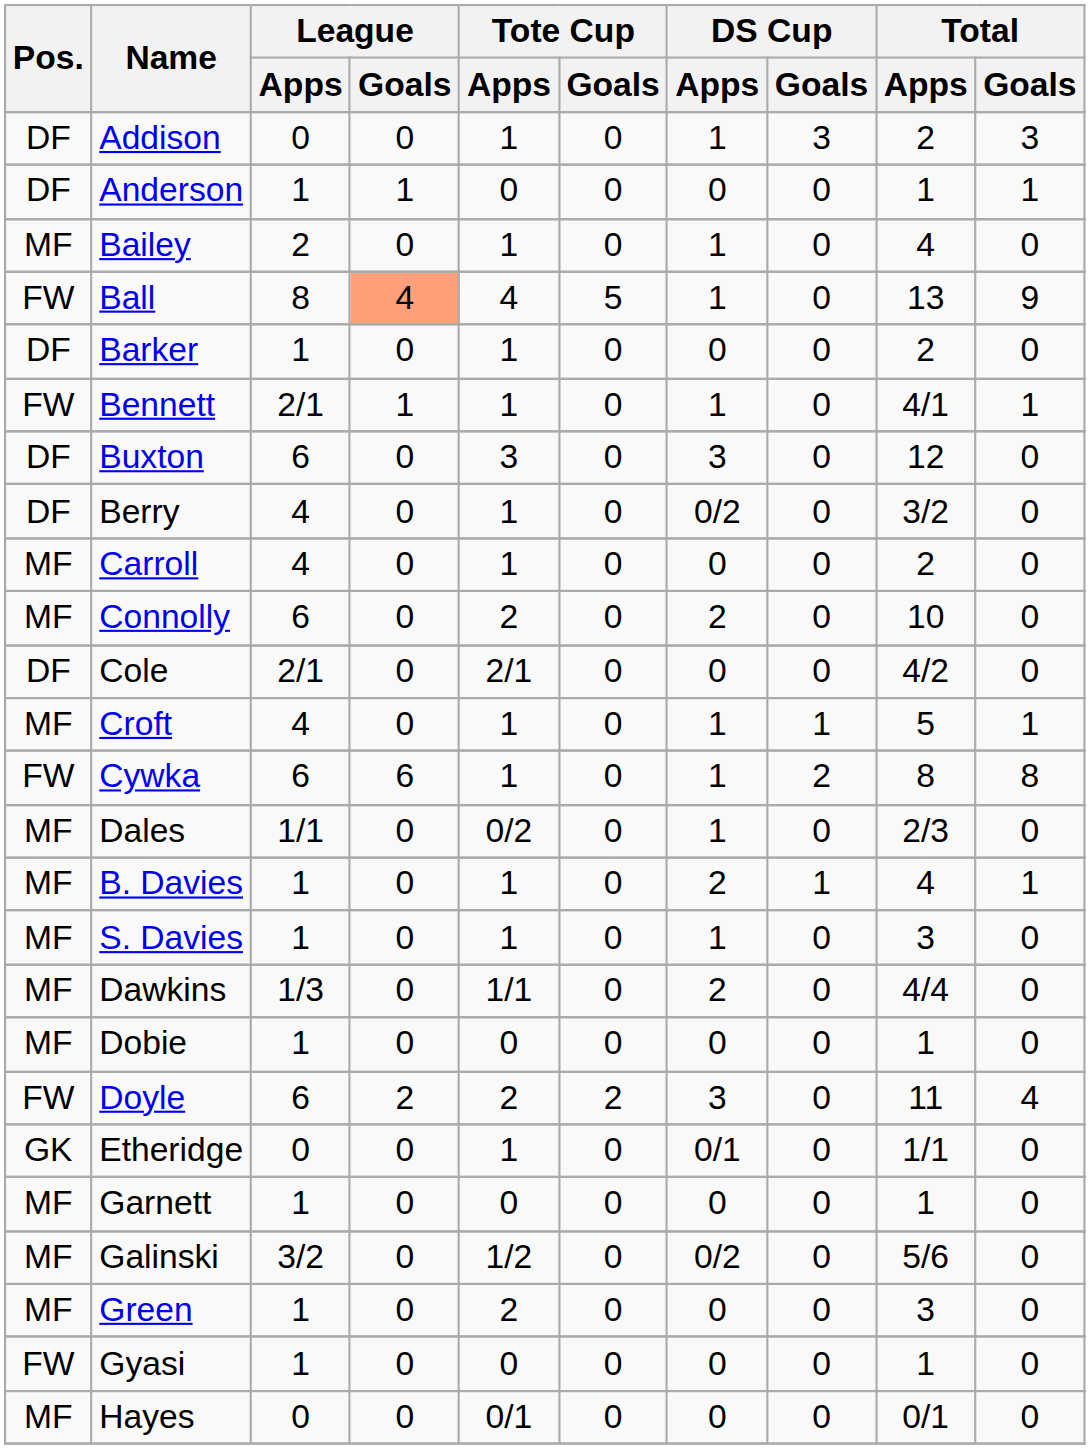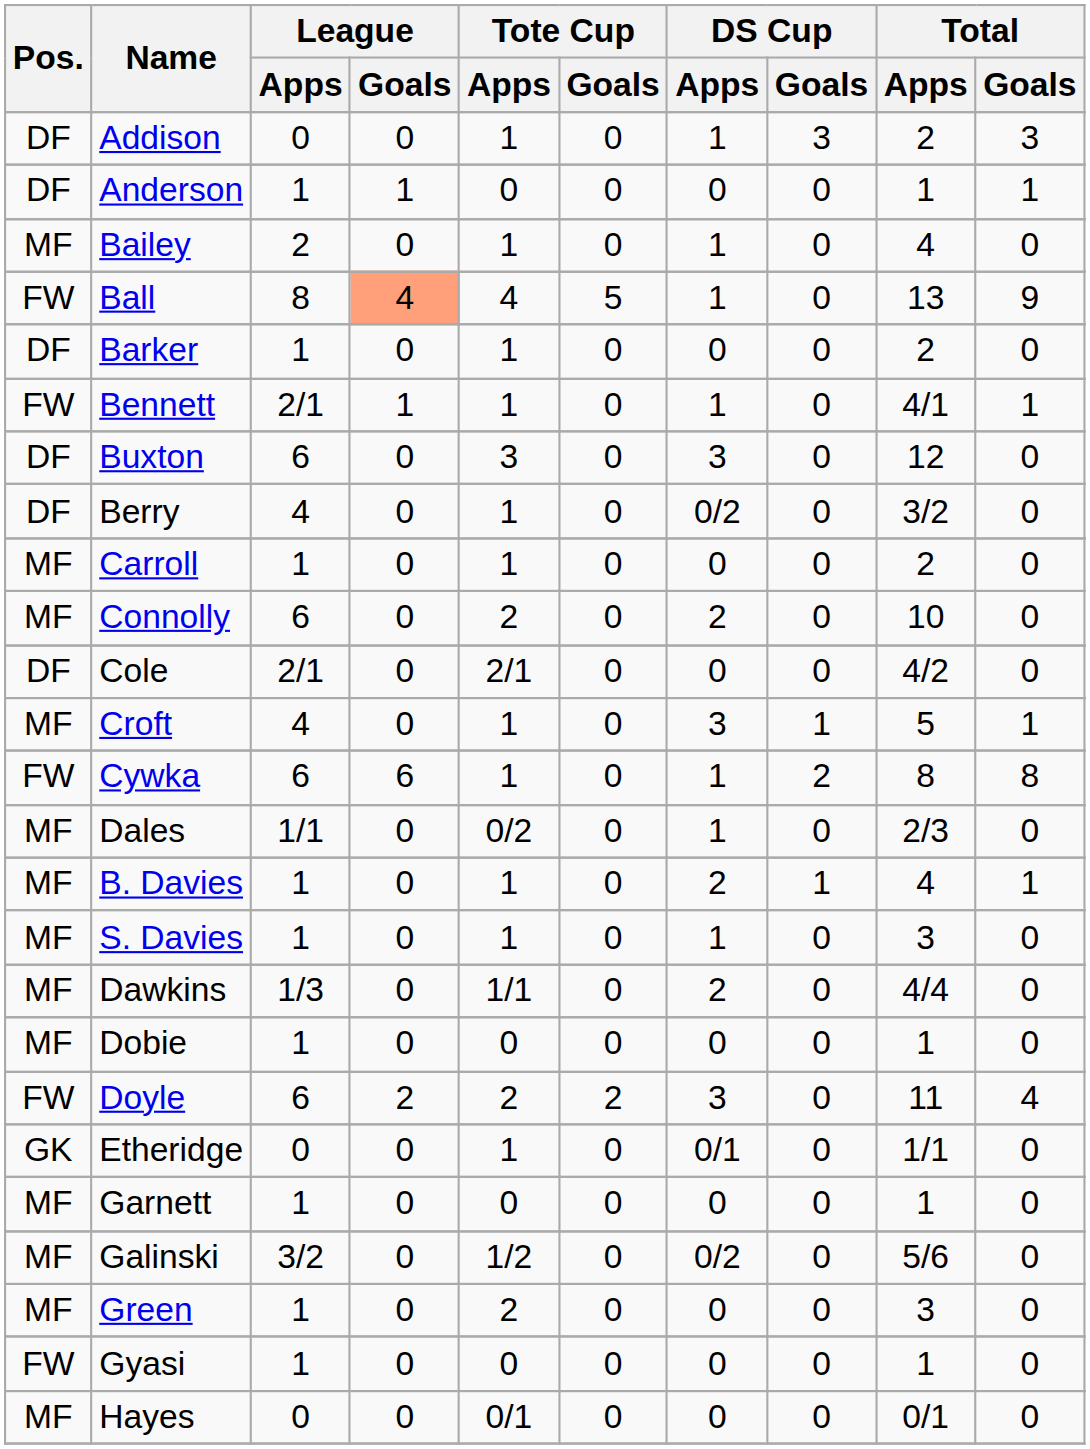Carroll | League / Apps: 4 -> 1
Croft | DS Cup / Apps: 1 -> 3
